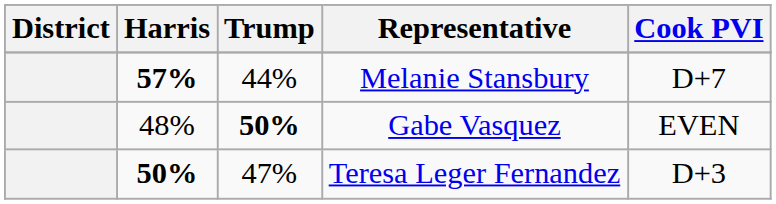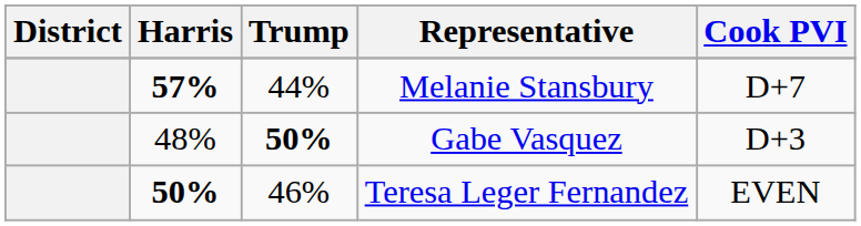Gabe Vasquez | Cook PVI: EVEN -> D+3
Teresa Leger Fernandez | Trump: 47% -> 46%
Teresa Leger Fernandez | Cook PVI: D+3 -> EVEN
